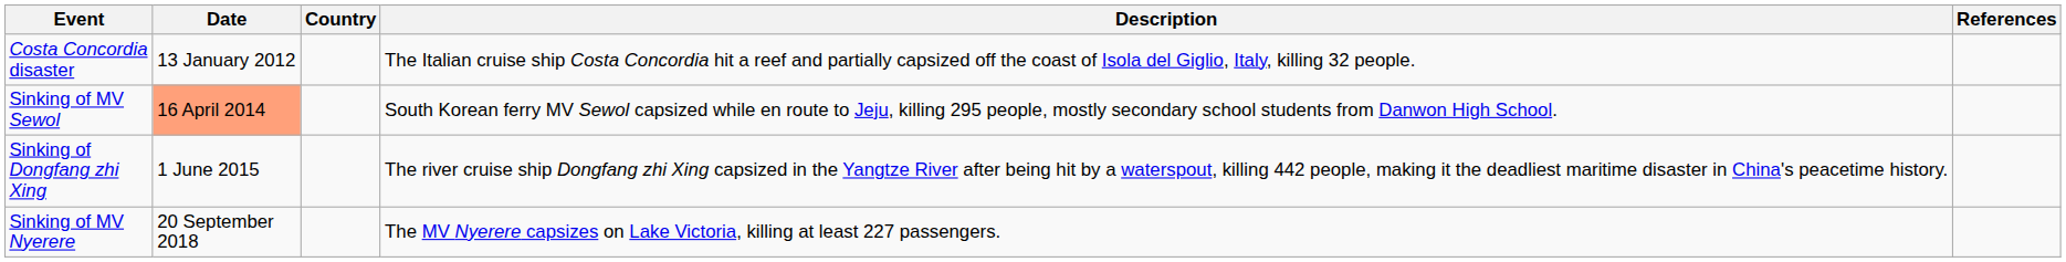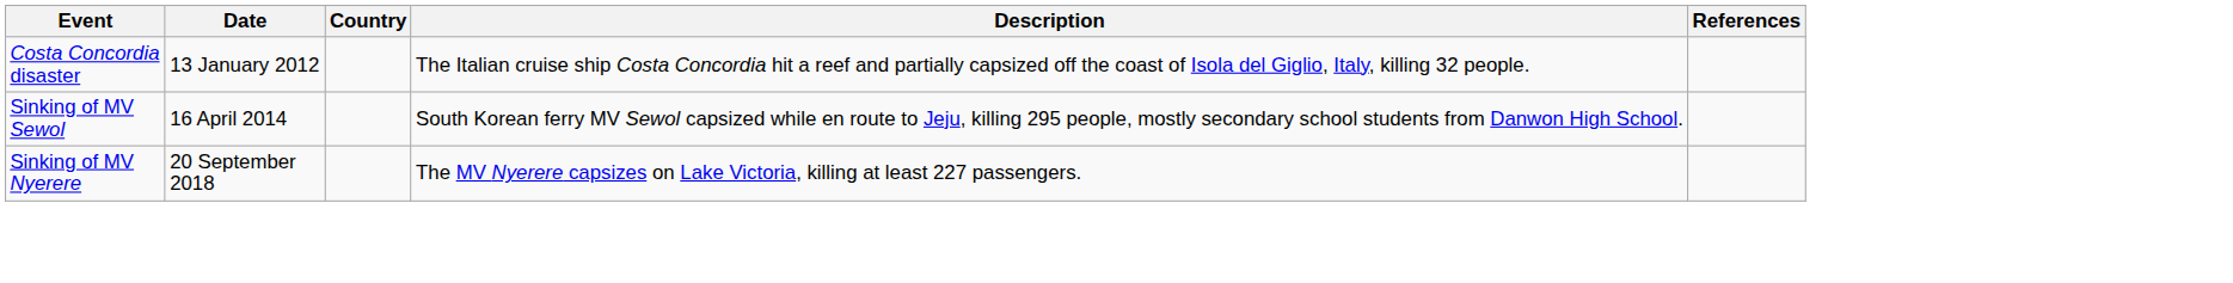Sinking of MV Sewol | Date: lightsalmon background -> no background
- row: Sinking of Dongfang zhi Xing | 1 June 2015 | The river cruise ship Dongfang zhi Xing capsized in the Yangtze River after being hit by a waterspout, killing 442 people, making it the deadliest maritime disaster in China's peacetime history.
